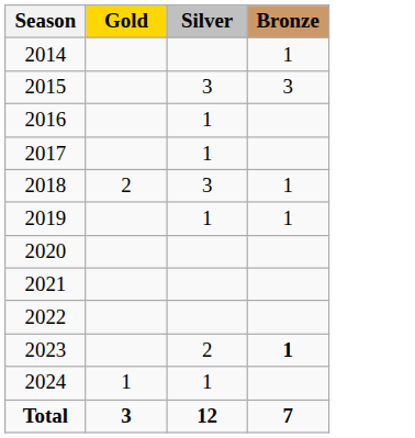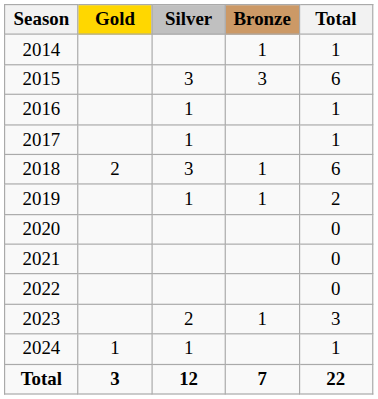+ column: Total | 1 | 6 | 1 | 1 | 6 | 2 | 0 | 0 | 0 | 3 | 1 | 22
2023 | Bronze: bold -> normal
